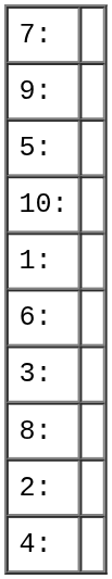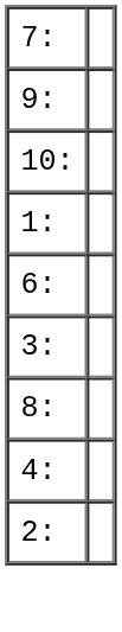- row: 5:
rows swapped: 2: <-> 4:
